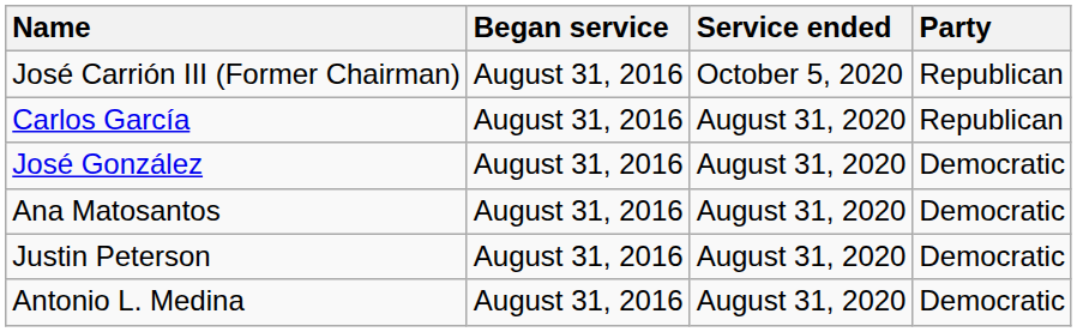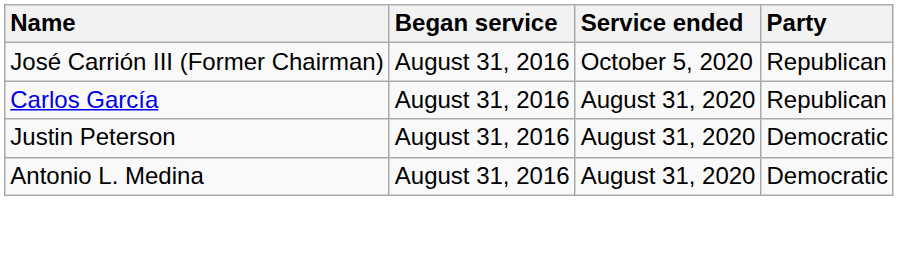- row: José González | August 31, 2016 | August 31, 2020 | Democratic
- row: Ana Matosantos | August 31, 2016 | August 31, 2020 | Democratic
